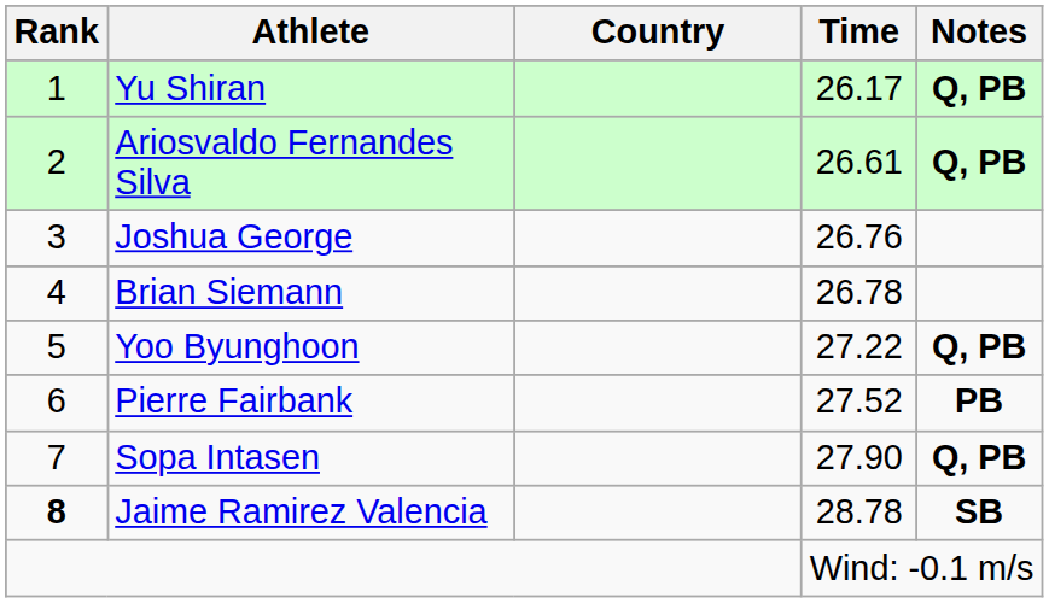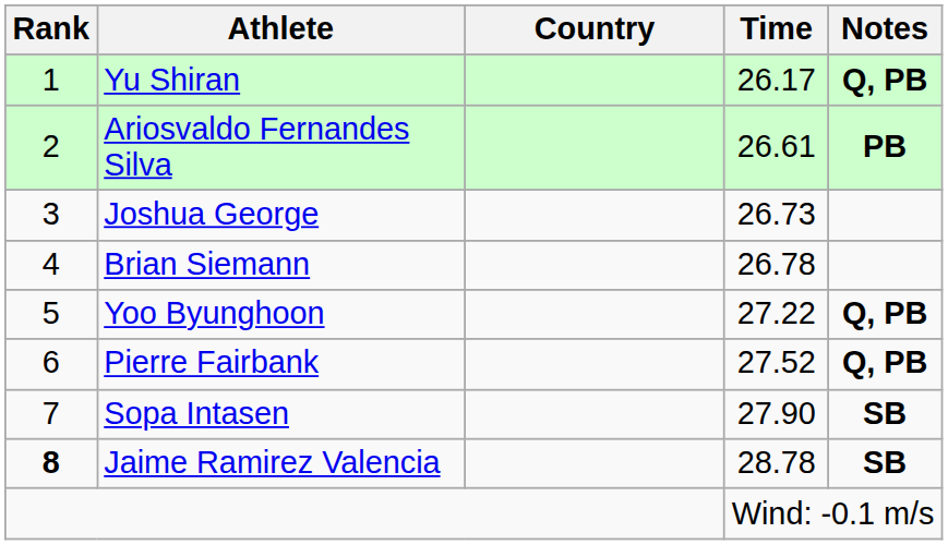Ariosvaldo Fernandes Silva | Notes: Q, PB -> PB
Joshua George | Time: 26.76 -> 26.73
Pierre Fairbank | Notes: PB -> Q, PB
Sopa Intasen | Notes: Q, PB -> SB
